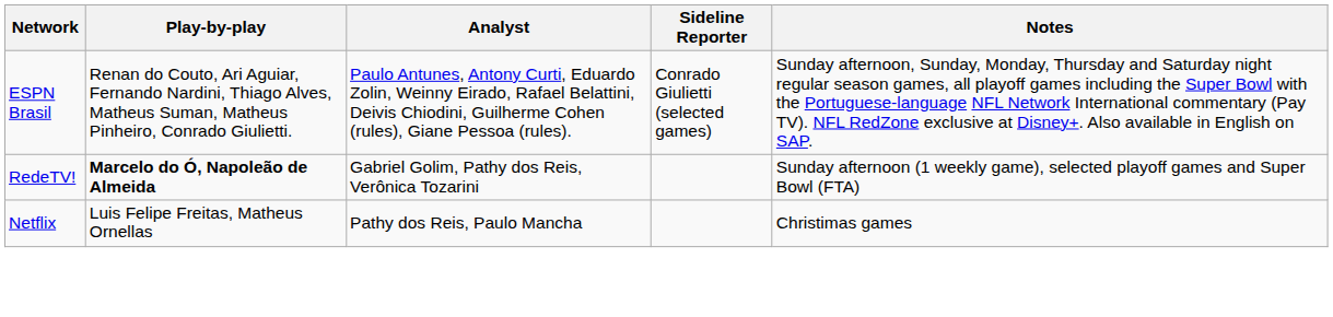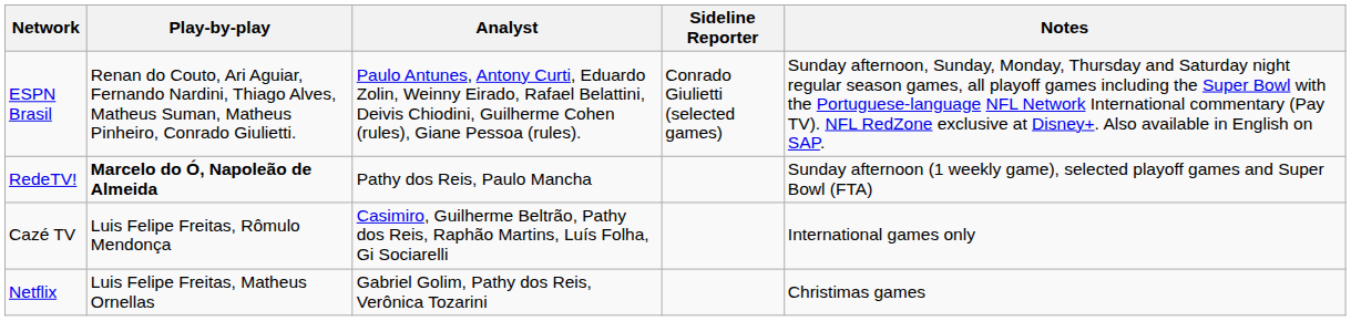RedeTV! | Analyst: Gabriel Golim, Pathy dos Reis, Verônica Tozarini -> Pathy dos Reis, Paulo Mancha
+ row: Cazé TV | Luis Felipe Freitas, Rômulo Mendonça | Casimiro, Guilherme Beltrão, Pathy dos Reis, Raphão Martins, Luís Folha, Gi Sociarelli | International games only
Netflix | Analyst: Pathy dos Reis, Paulo Mancha -> Gabriel Golim, Pathy dos Reis, Verônica Tozarini
